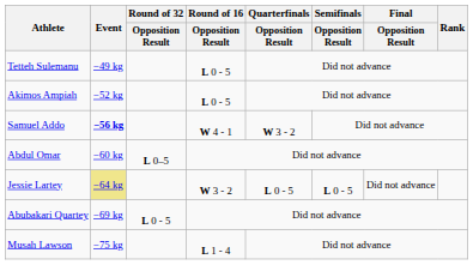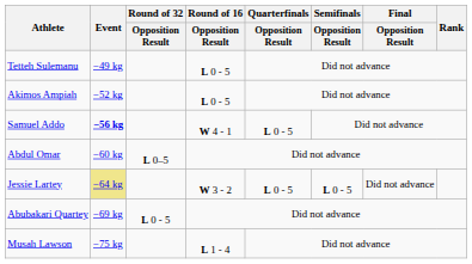Samuel Addo | Quarterfinals / Opposition Result: W 3 - 2 -> L 0 - 5
